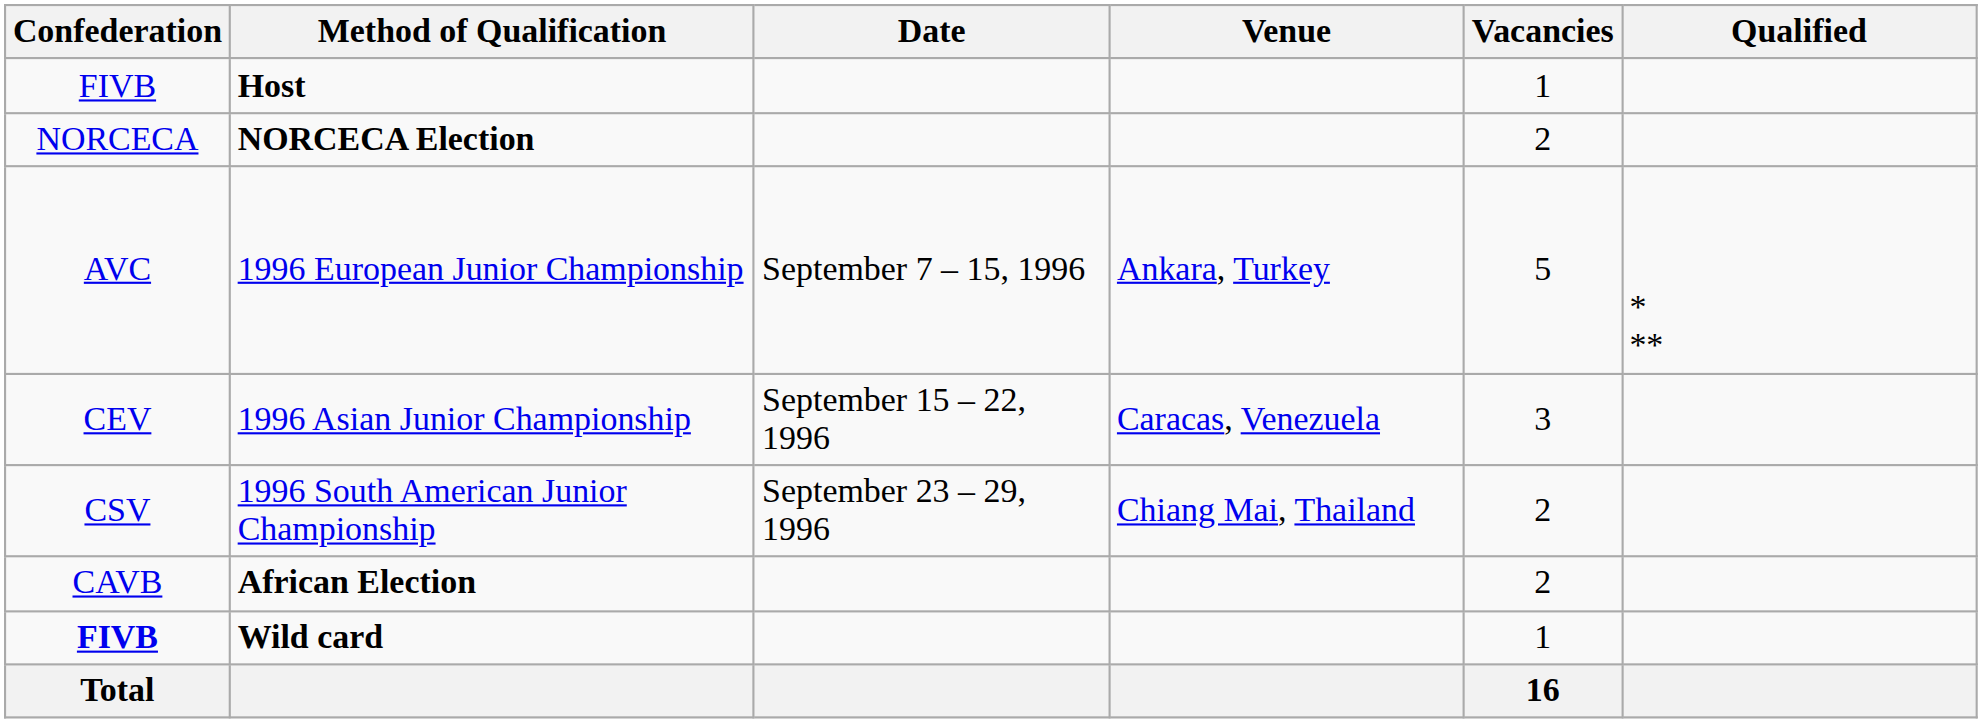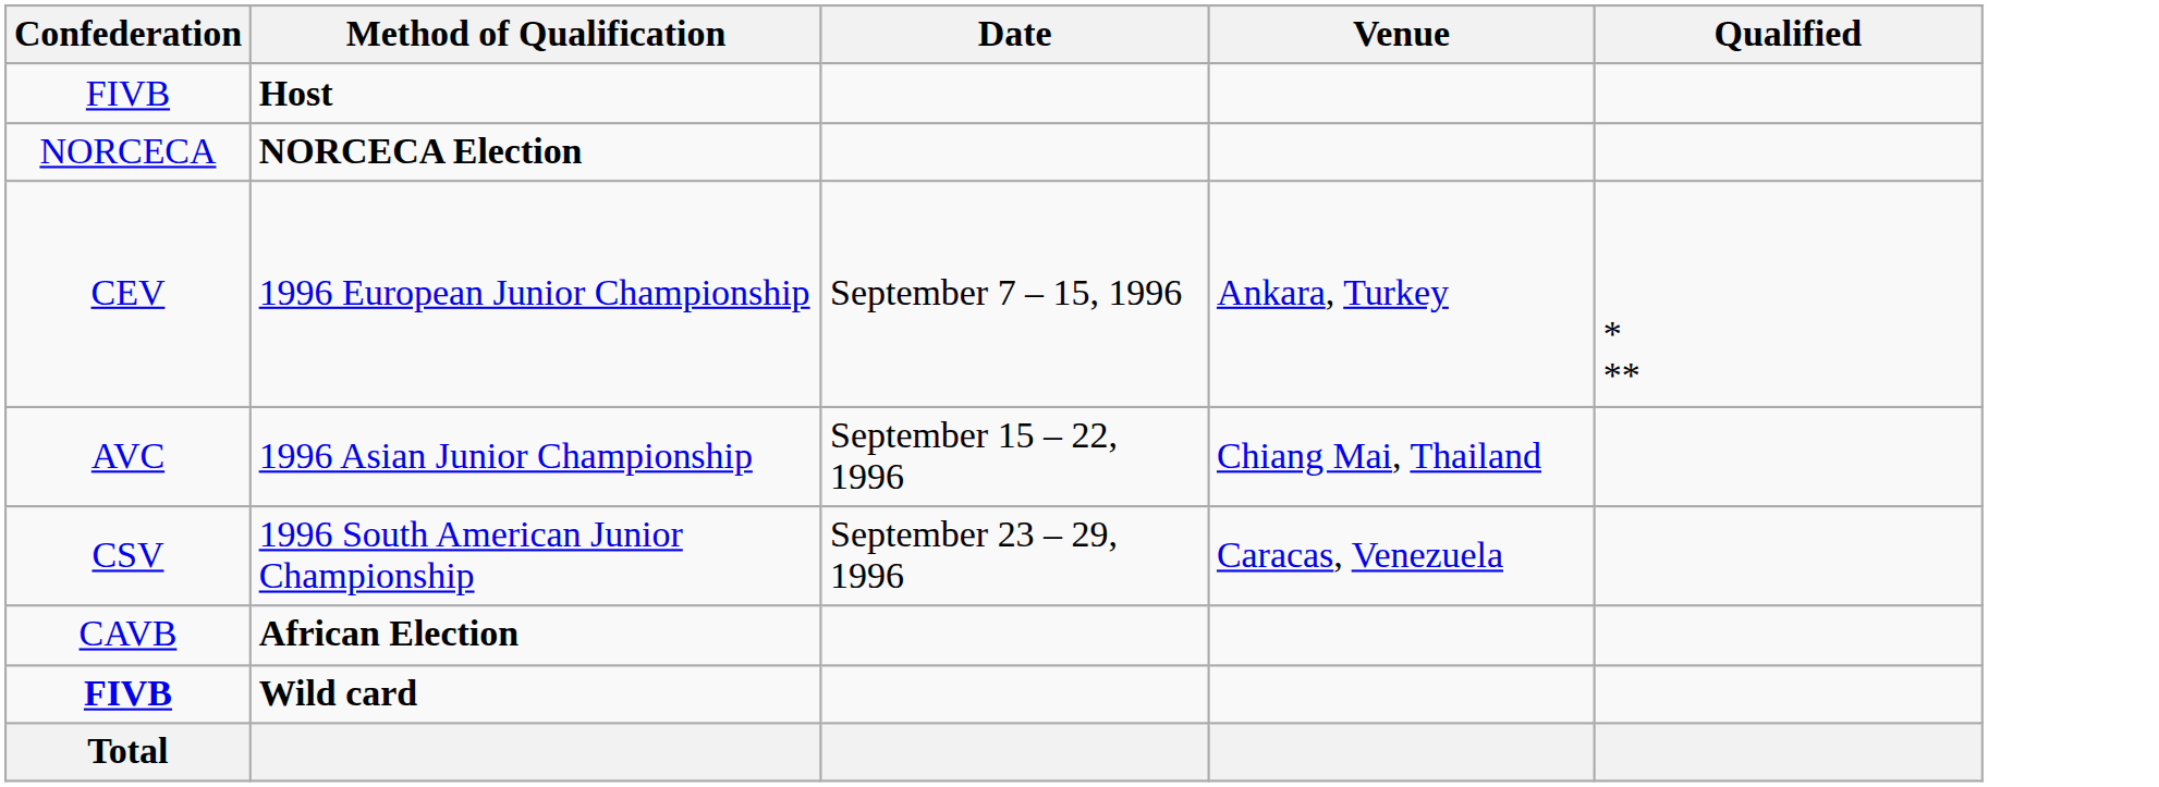- column: Vacancies | 1 | 2 | 5 | 3 | 2 | 2 | 1 | 16
1996 European Junior Championship | Confederation: AVC -> CEV
1996 Asian Junior Championship | Confederation: CEV -> AVC
1996 Asian Junior Championship | Venue: Caracas, Venezuela -> Chiang Mai, Thailand
1996 South American Junior Championship | Venue: Chiang Mai, Thailand -> Caracas, Venezuela
